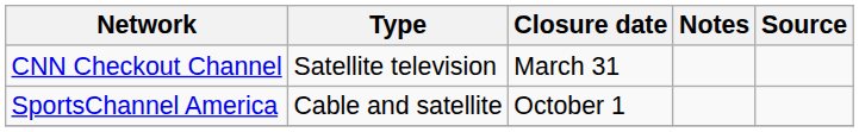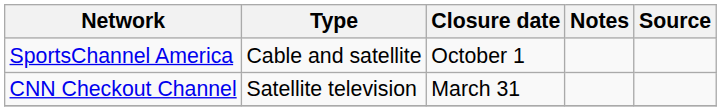rows swapped: CNN Checkout Channel <-> SportsChannel America
